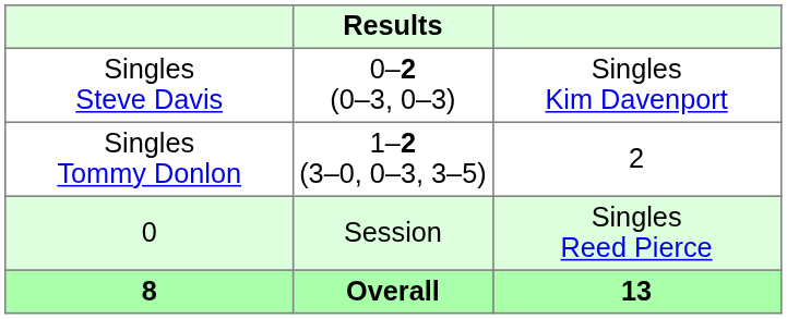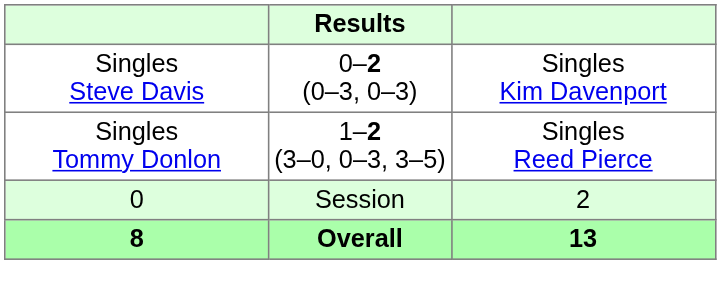Singles Tommy Donlon | column 3: 2 -> Singles Reed Pierce
0 | column 3: Singles Reed Pierce -> 2
